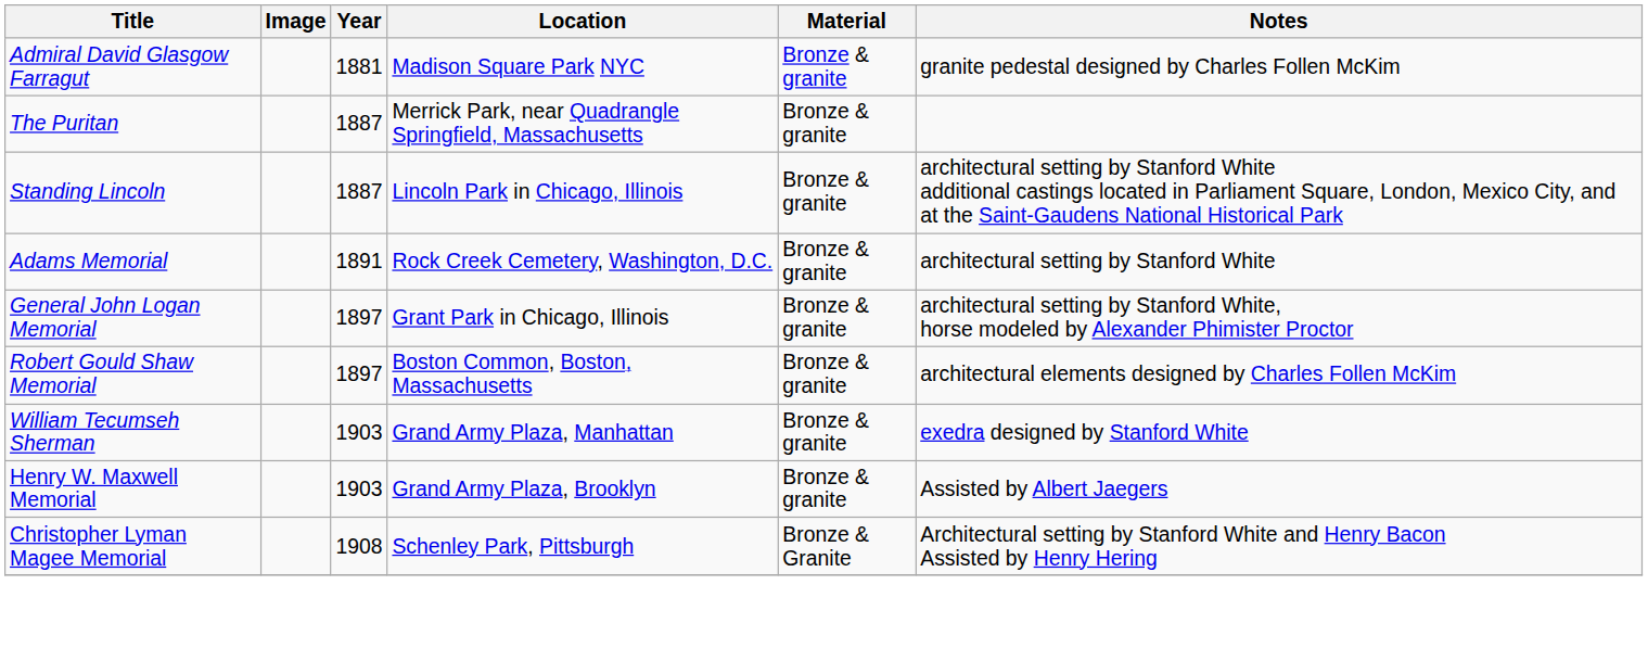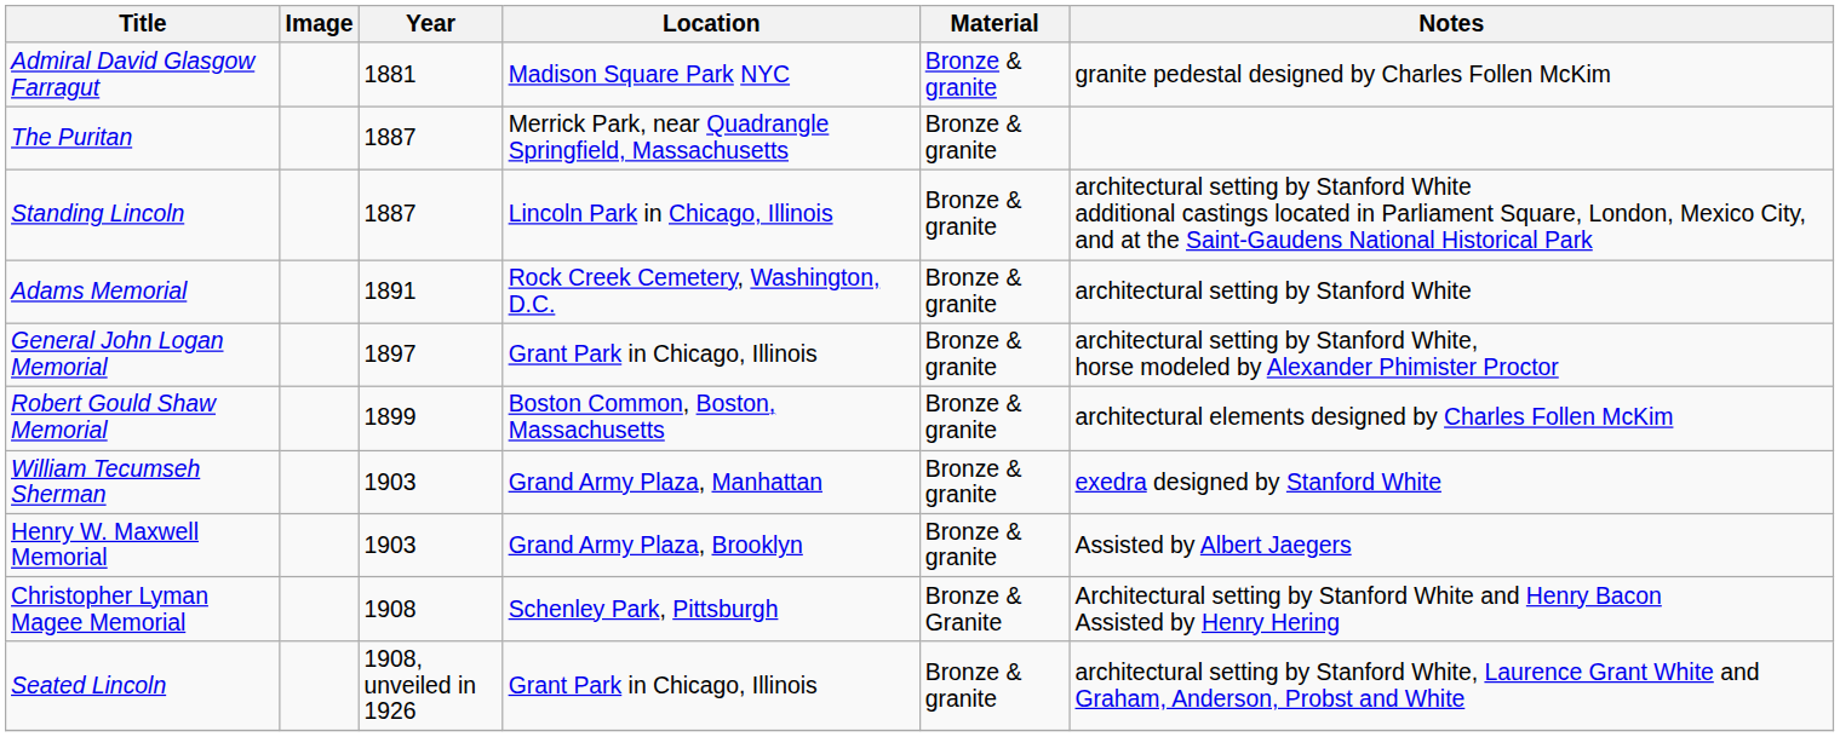Robert Gould Shaw Memorial | Year: 1897 -> 1899
+ row: Seated Lincoln | 1908, unveiled in 1926 | Grant Park in Chicago, Illinois | Bronze & granite | architectural setting by Stanford White, Laurence Grant White and Graham, Anderson, Probst and White
